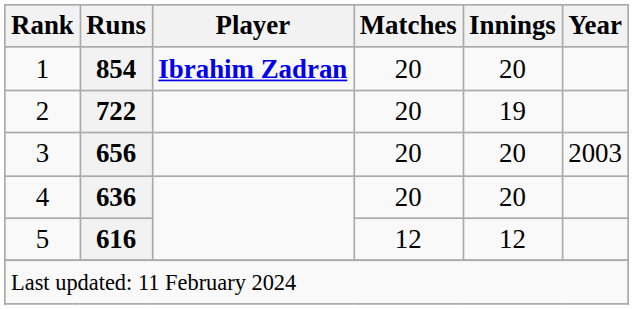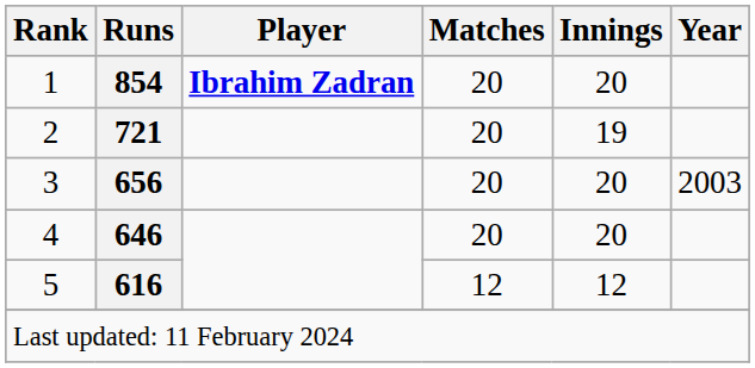2 | Runs: 722 -> 721
4 | Runs: 636 -> 646
